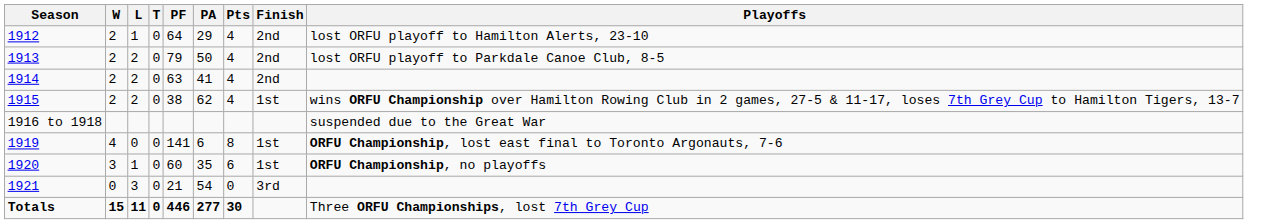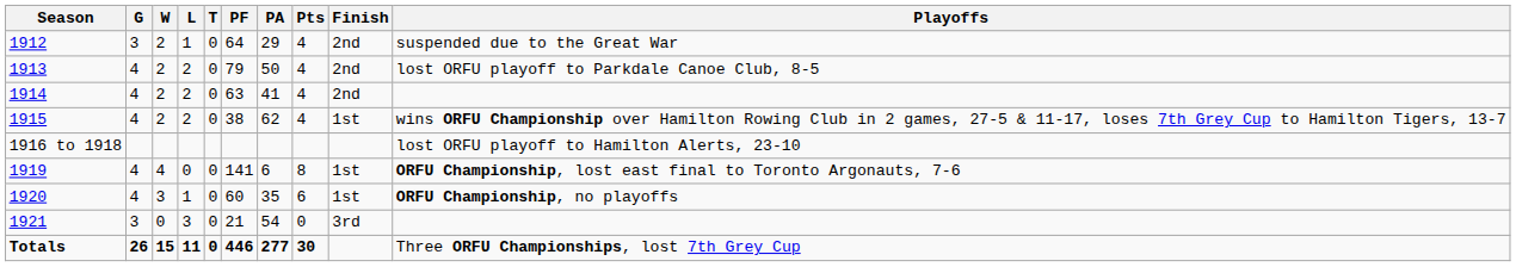+ column: G | 3 | 4 | 4 | 4 | 4 | 4 | 3 | 26
1912 | Playoffs: lost ORFU playoff to Hamilton Alerts, 23-10 -> suspended due to the Great War
1916 to 1918 | Playoffs: suspended due to the Great War -> lost ORFU playoff to Hamilton Alerts, 23-10
